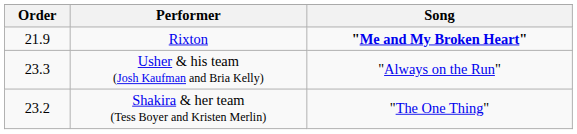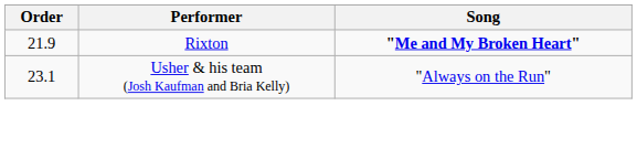Usher & his team (Josh Kaufman and Bria Kelly) | Order: 23.3 -> 23.1
- row: 23.2 | Shakira & her team (Tess Boyer and Kristen Merlin) | "The One Thing"
